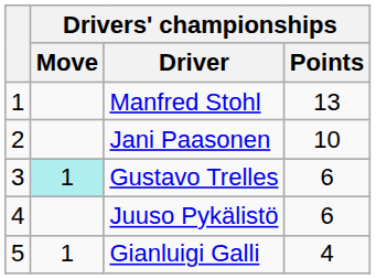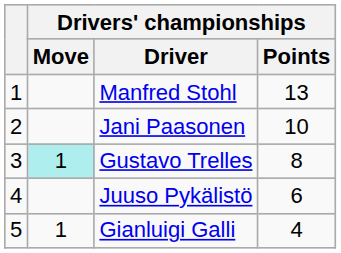Gustavo Trelles | Drivers' championships / Points: 6 -> 8
